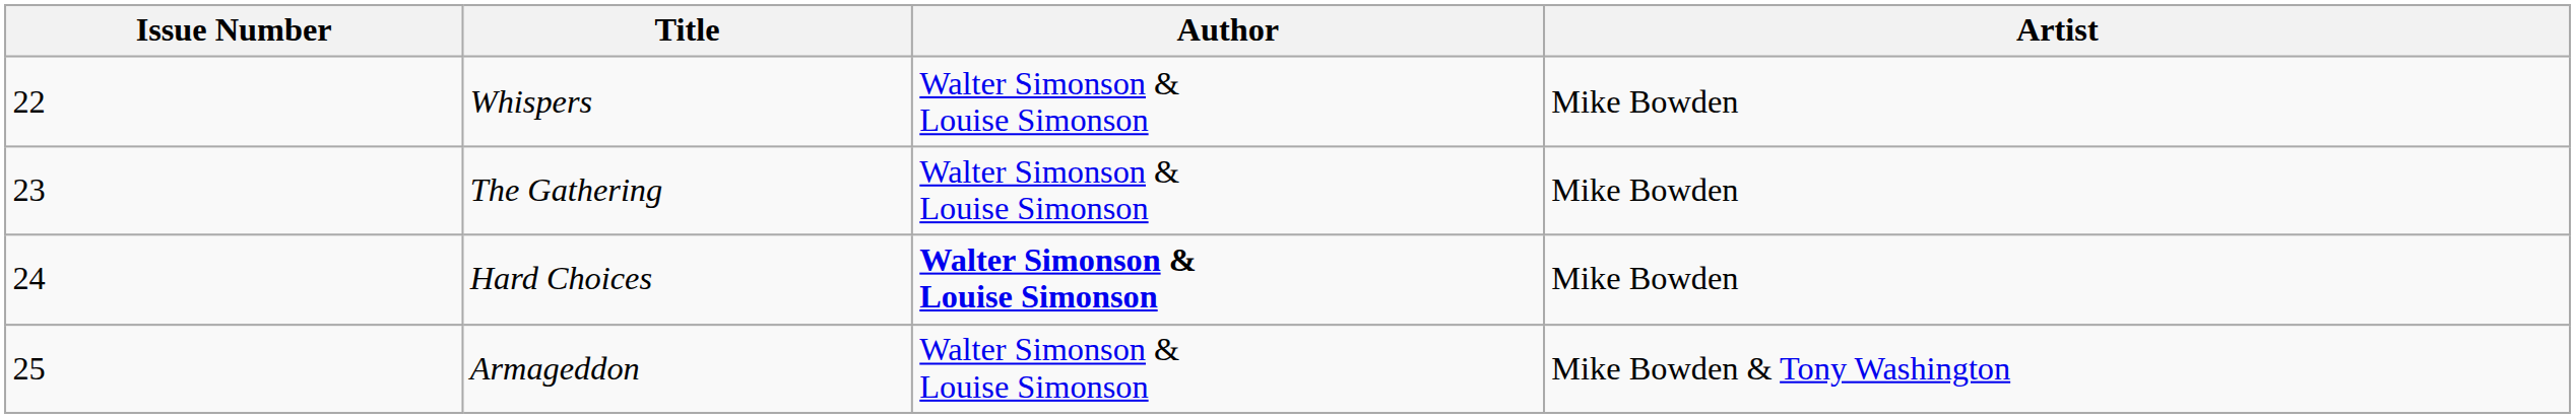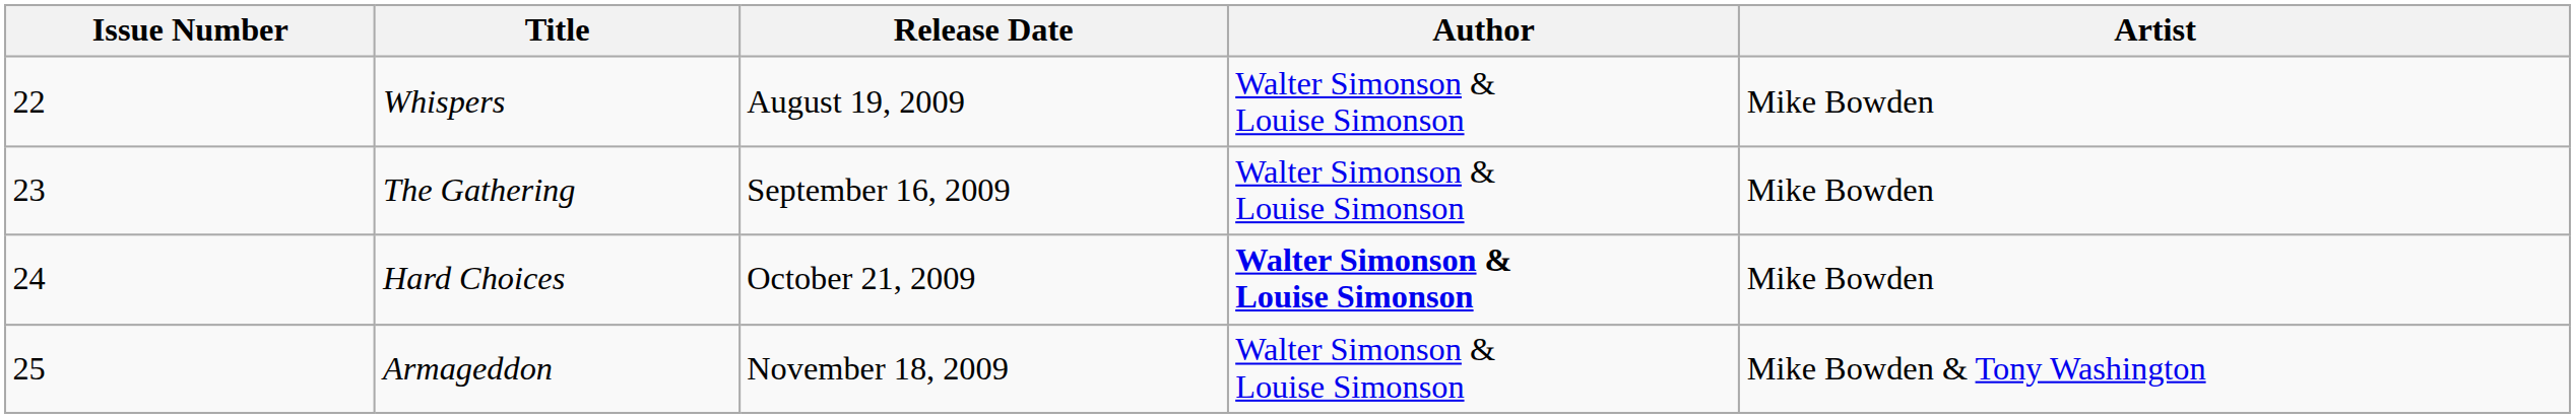+ column: Release Date | August 19, 2009 | September 16, 2009 | October 21, 2009 | November 18, 2009
